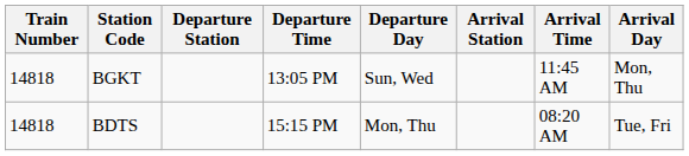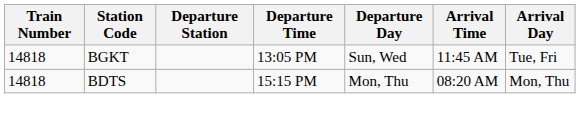- column: Arrival Station
BGKT | Arrival Day: Mon, Thu -> Tue, Fri
BDTS | Arrival Day: Tue, Fri -> Mon, Thu
